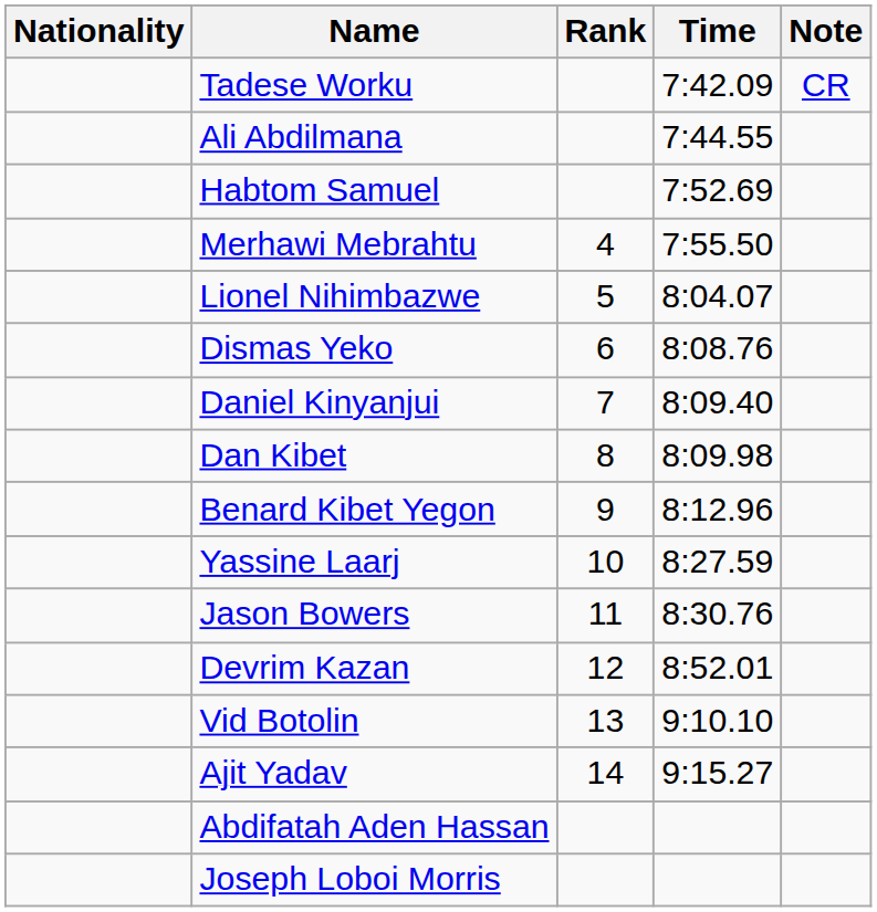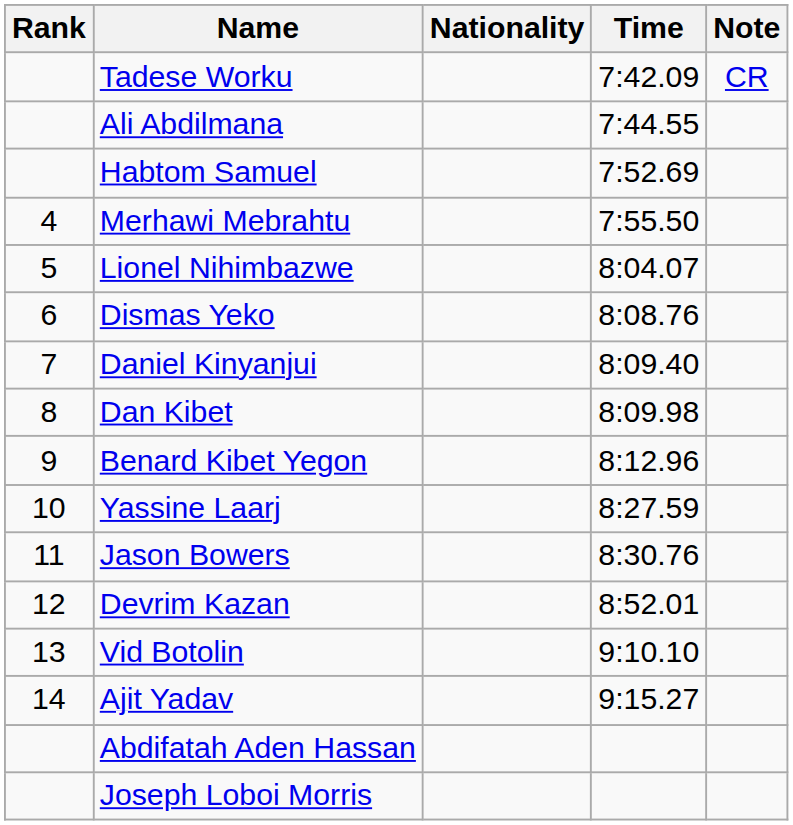columns swapped: Rank <-> Nationality
